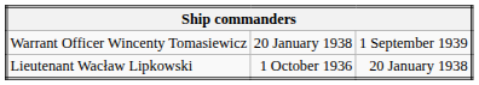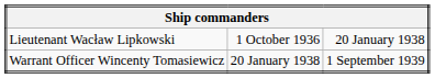rows swapped: Lieutenant Wacław Lipkowski <-> Warrant Officer Wincenty Tomasiewicz
